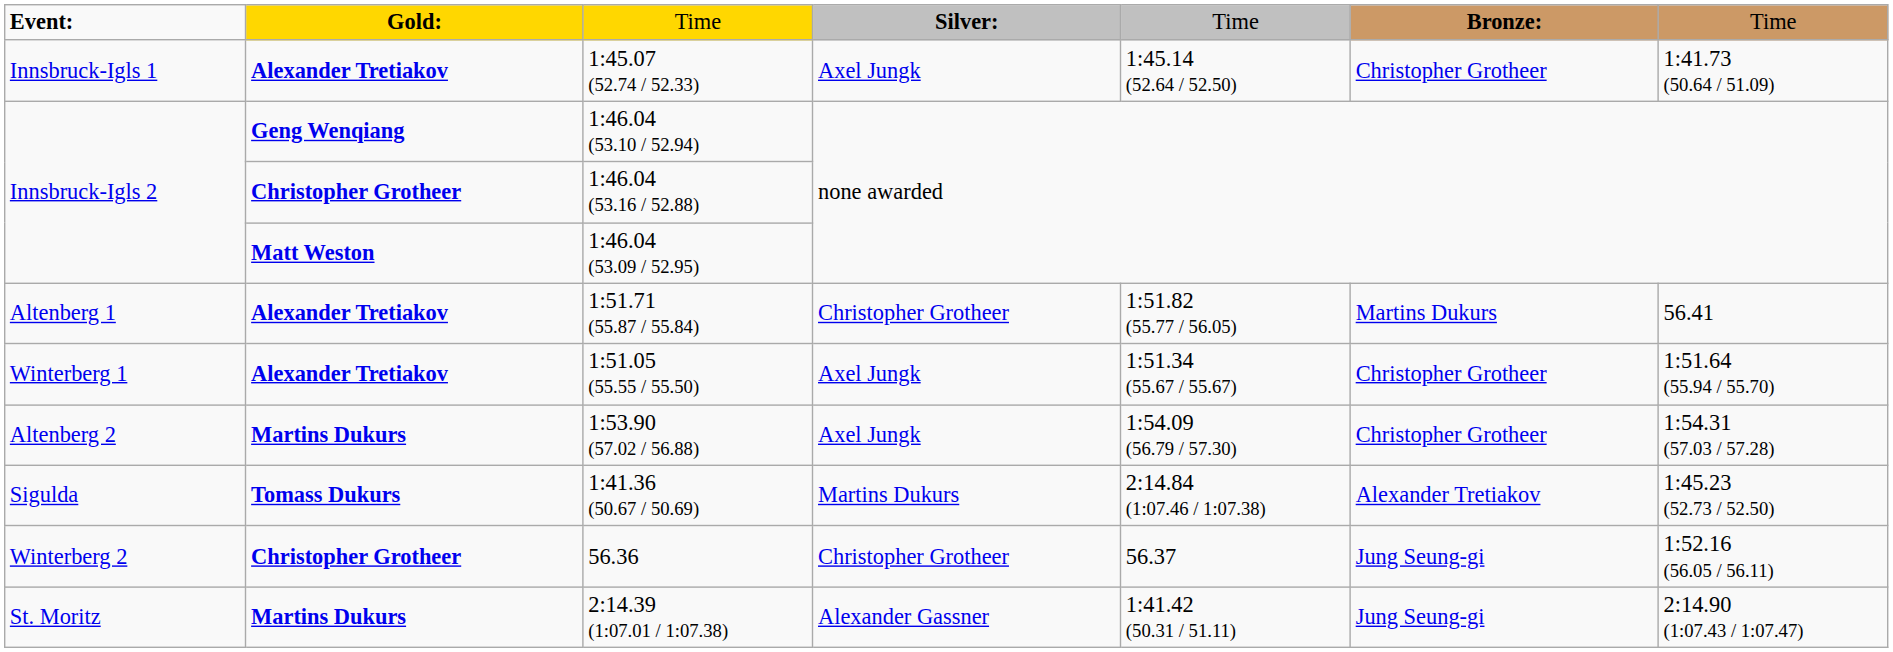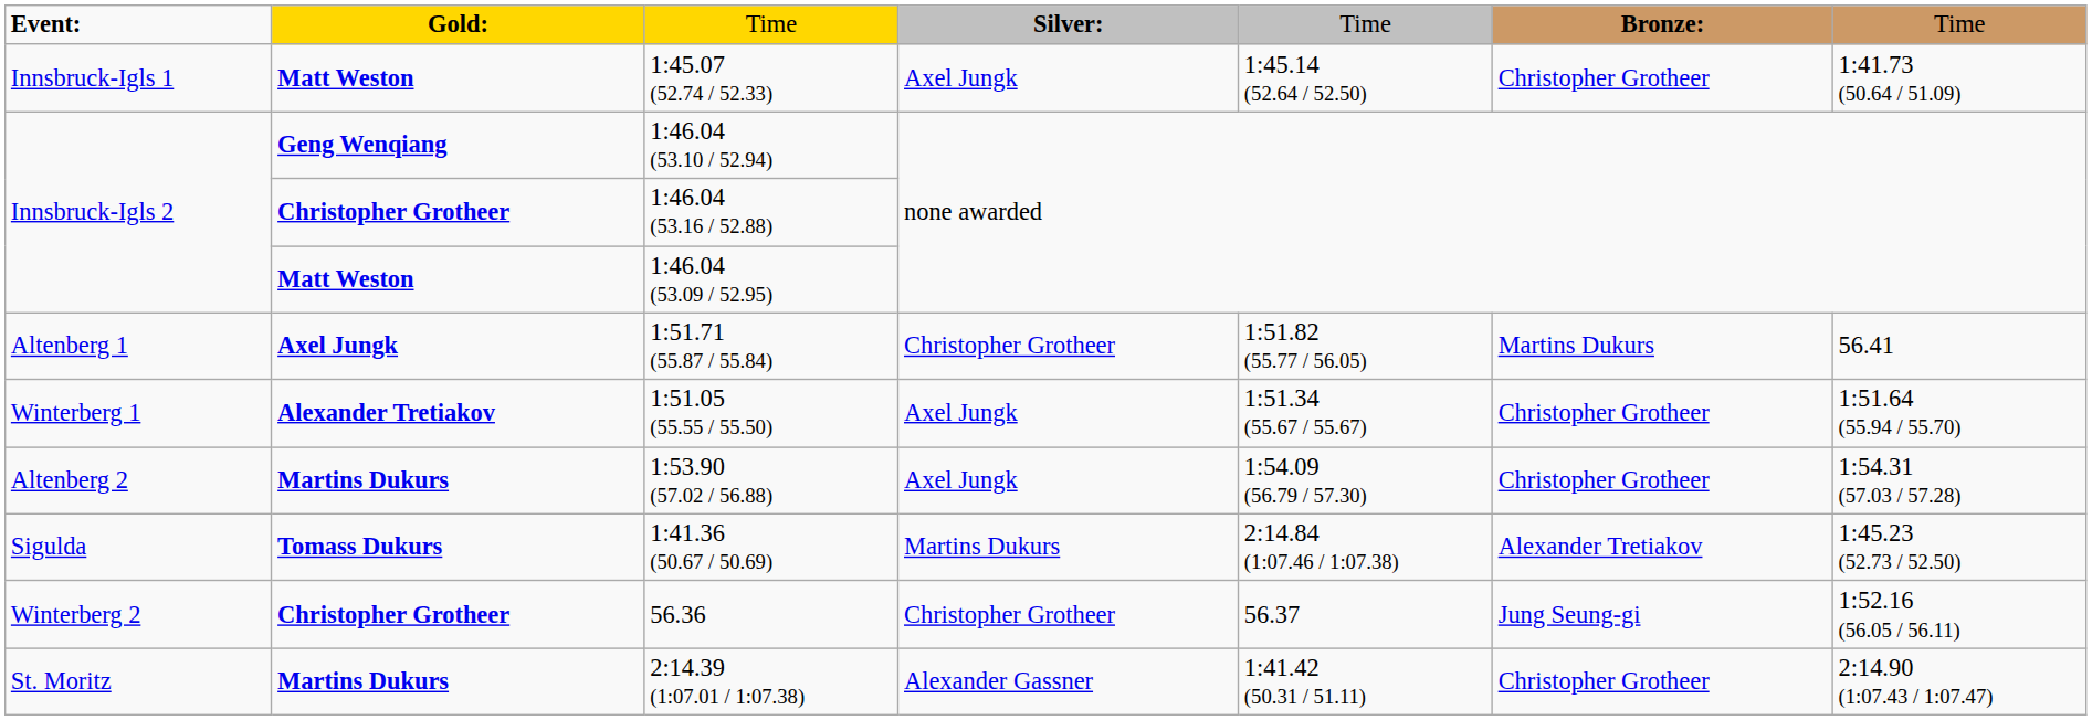1:45.07 (52.74 / 52.33) | column 2: Alexander Tretiakov -> Matt Weston
1:51.71 (55.87 / 55.84) | column 2: Alexander Tretiakov -> Axel Jungk
2:14.39 (1:07.01 / 1:07.38) | column 6: Jung Seung-gi -> Christopher Grotheer
